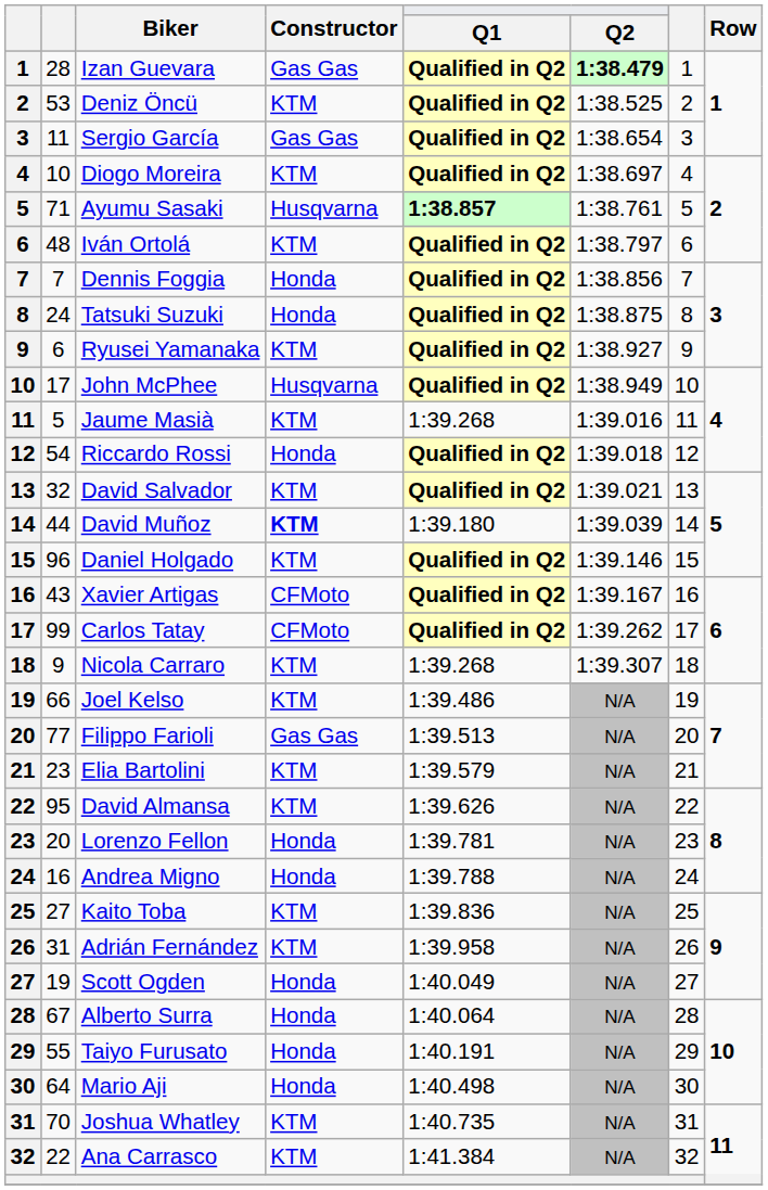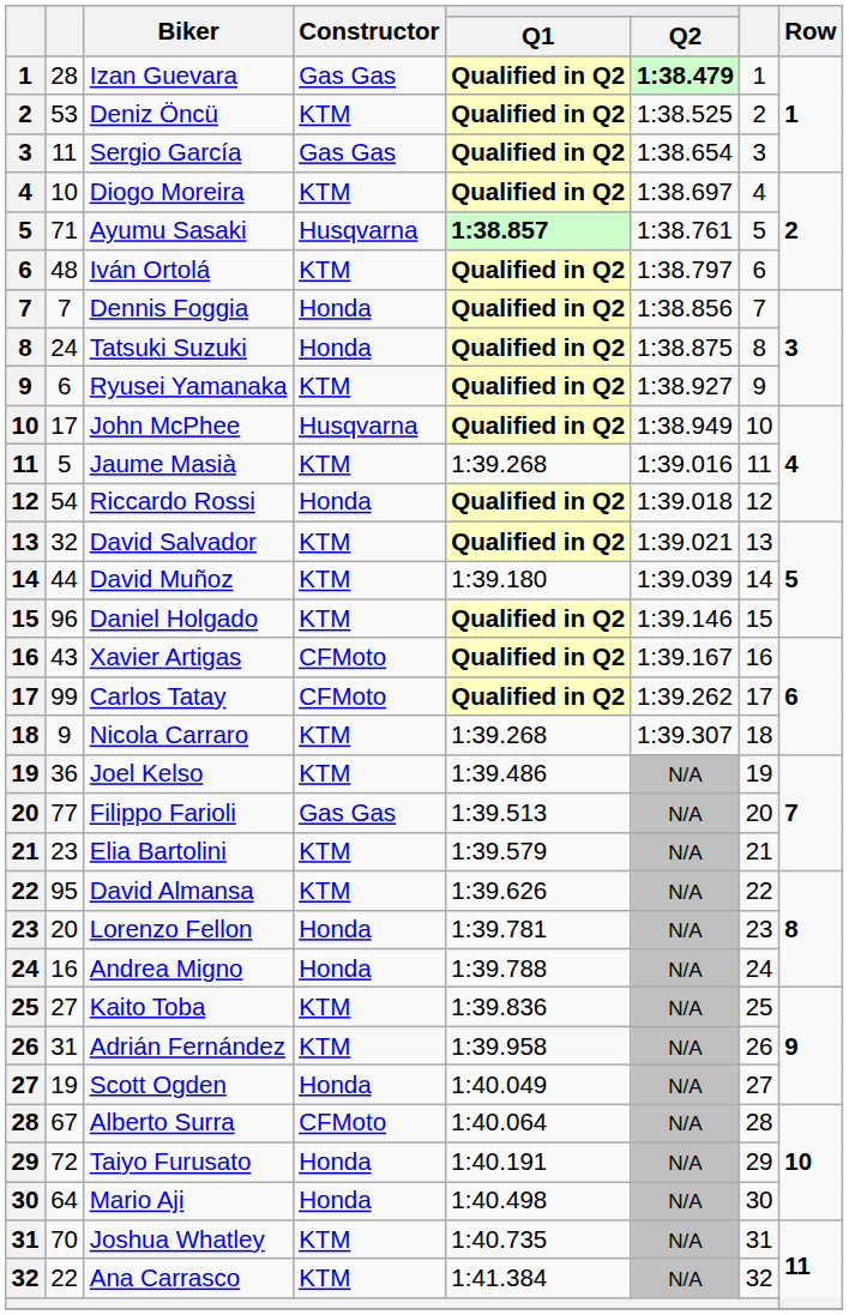David Muñoz | Constructor: bold -> normal
Joel Kelso | column 2: 66 -> 36
Alberto Surra | Constructor: Honda -> CFMoto
Taiyo Furusato | column 2: 55 -> 72
